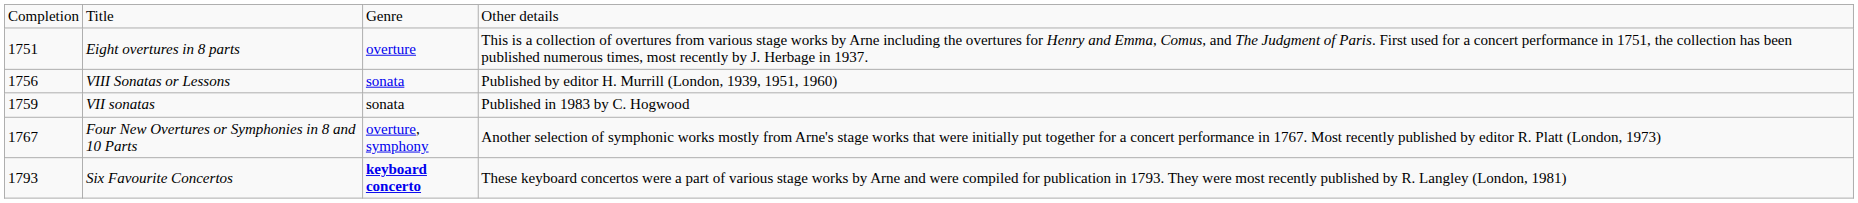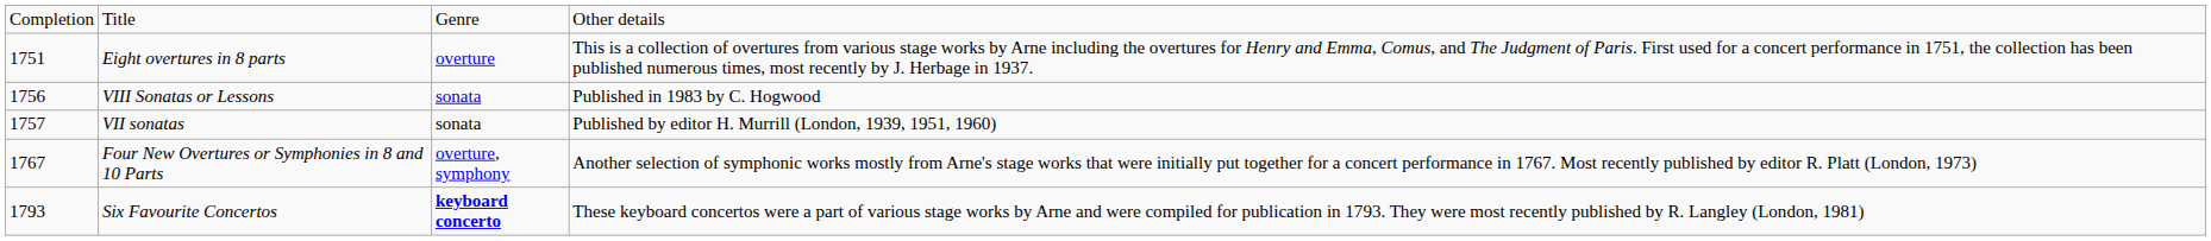VIII Sonatas or Lessons | column 4: Published by editor H. Murrill (London, 1939, 1951, 1960) -> Published in 1983 by C. Hogwood
VII sonatas | column 1: 1759 -> 1757
VII sonatas | column 4: Published in 1983 by C. Hogwood -> Published by editor H. Murrill (London, 1939, 1951, 1960)
